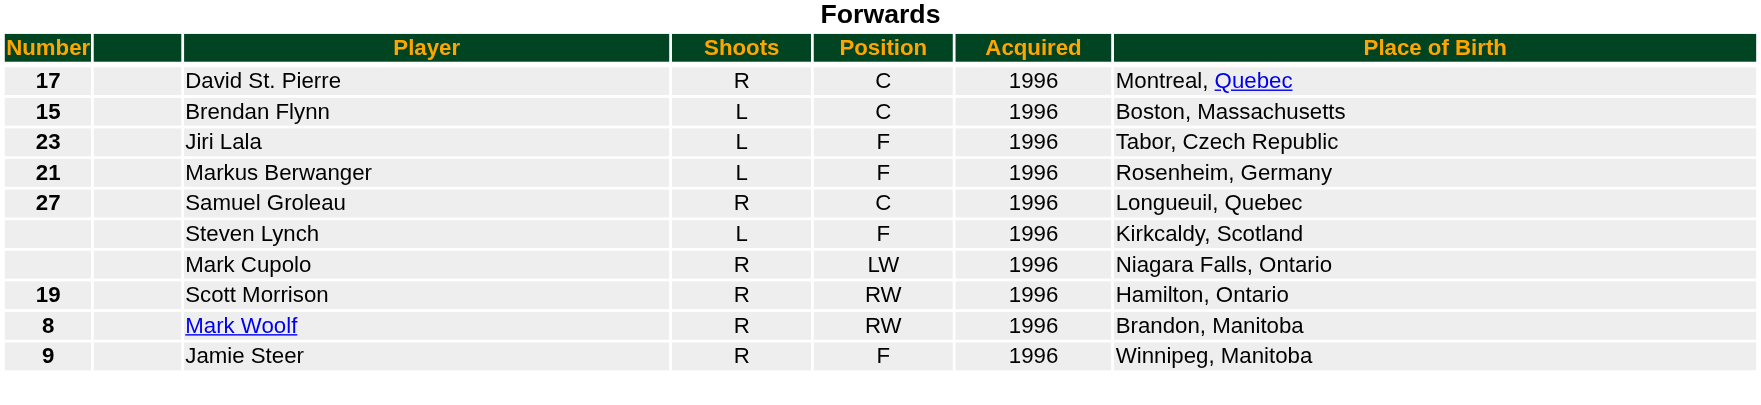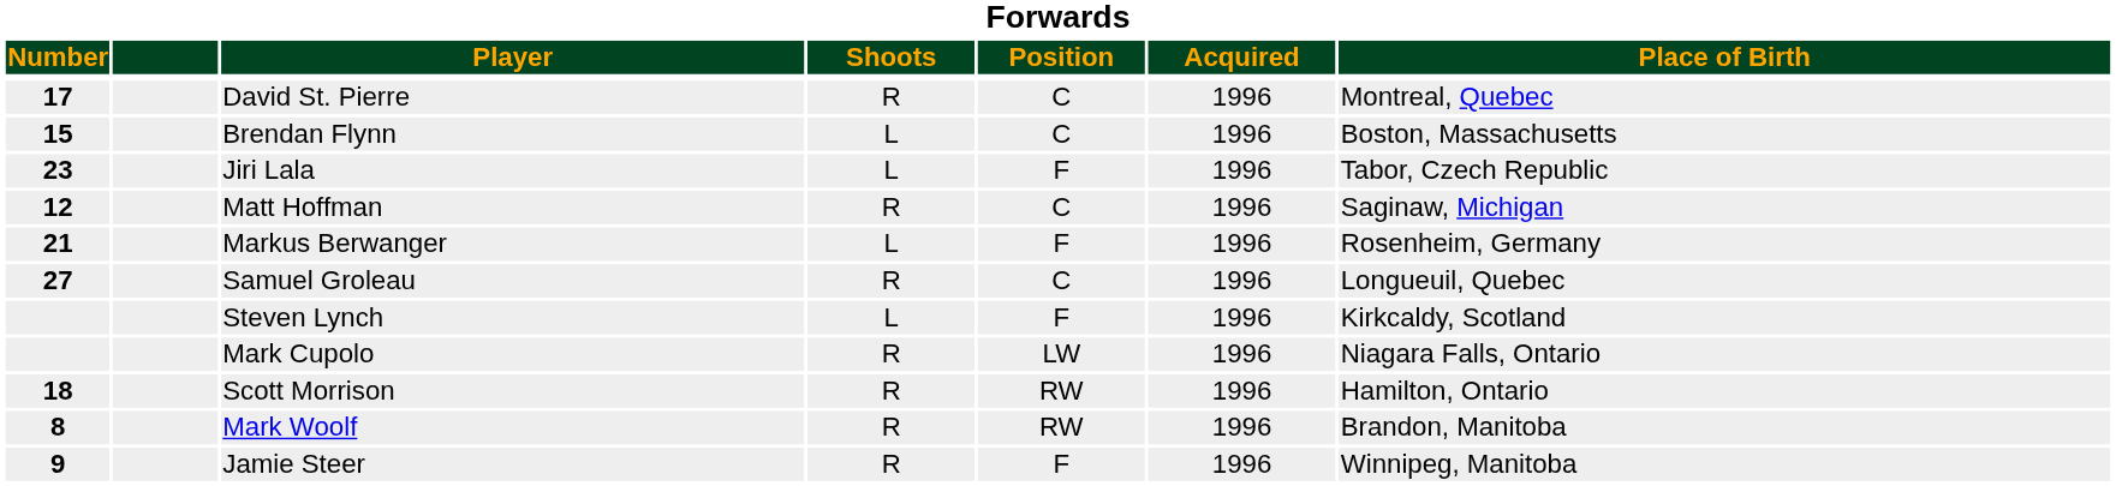+ row: 12 | Matt Hoffman | R | C | 1996 | Saginaw, Michigan
Scott Morrison | Number: 19 -> 18
